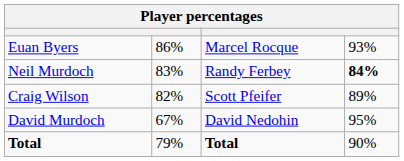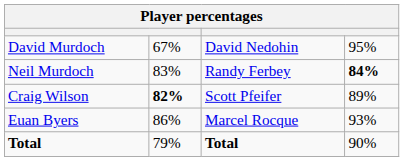rows swapped: Euan Byers <-> David Murdoch
Craig Wilson | column 2: normal -> bold
